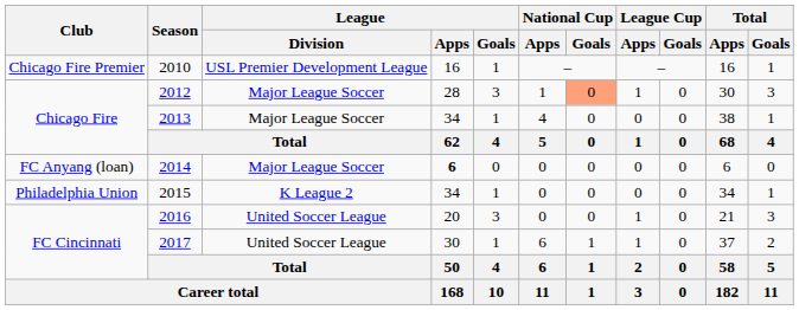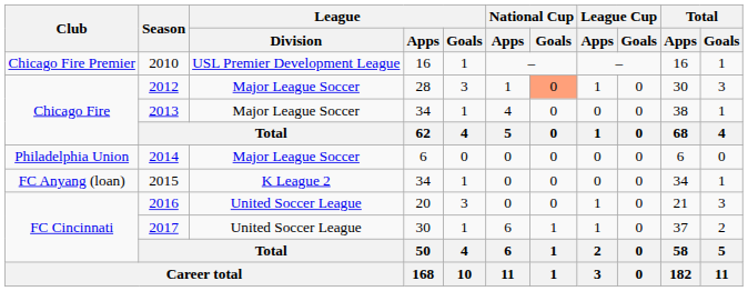2014 | Club: FC Anyang (loan) -> Philadelphia Union
2014 | League / Apps: bold -> normal
2015 | Club: Philadelphia Union -> FC Anyang (loan)
